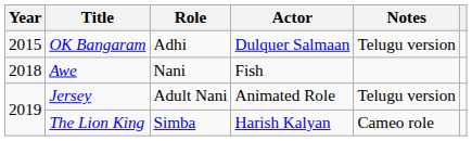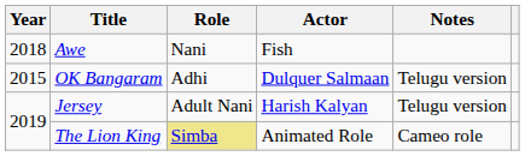rows swapped: OK Bangaram <-> Awe
Jersey | Actor: Animated Role -> Harish Kalyan
The Lion King | Role: no background -> khaki background
The Lion King | Actor: Harish Kalyan -> Animated Role
